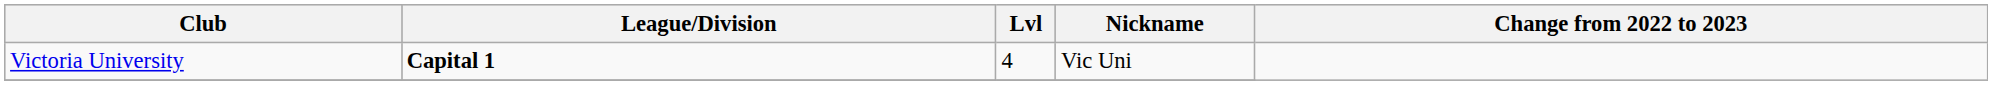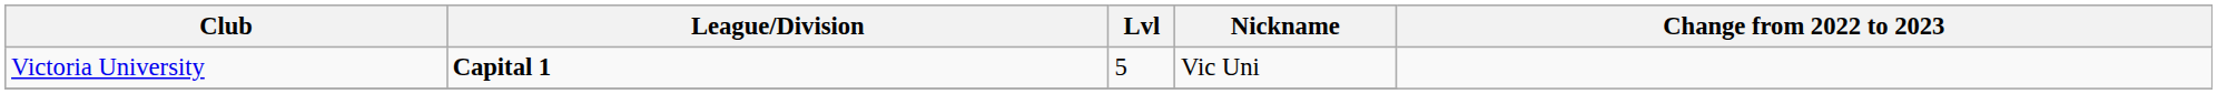Victoria University | Lvl: 4 -> 5
